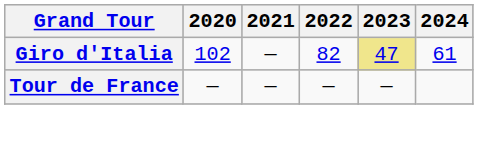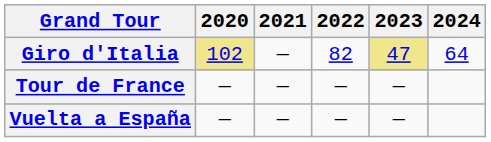Giro d'Italia | 2020: no background -> khaki background
Giro d'Italia | 2024: 61 -> 64
+ row: Vuelta a España | — | — | — | —
